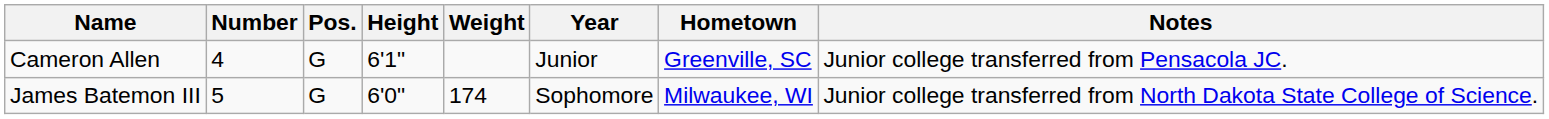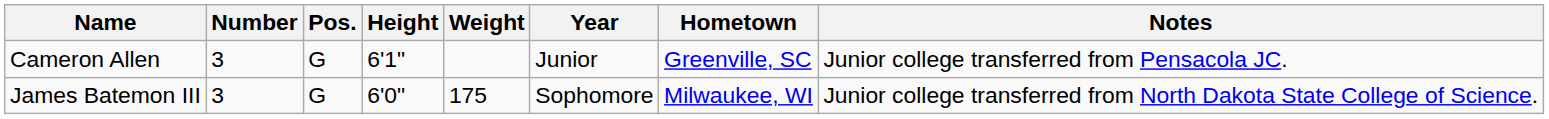Cameron Allen | Number: 4 -> 3
James Batemon III | Number: 5 -> 3
James Batemon III | Weight: 174 -> 175
